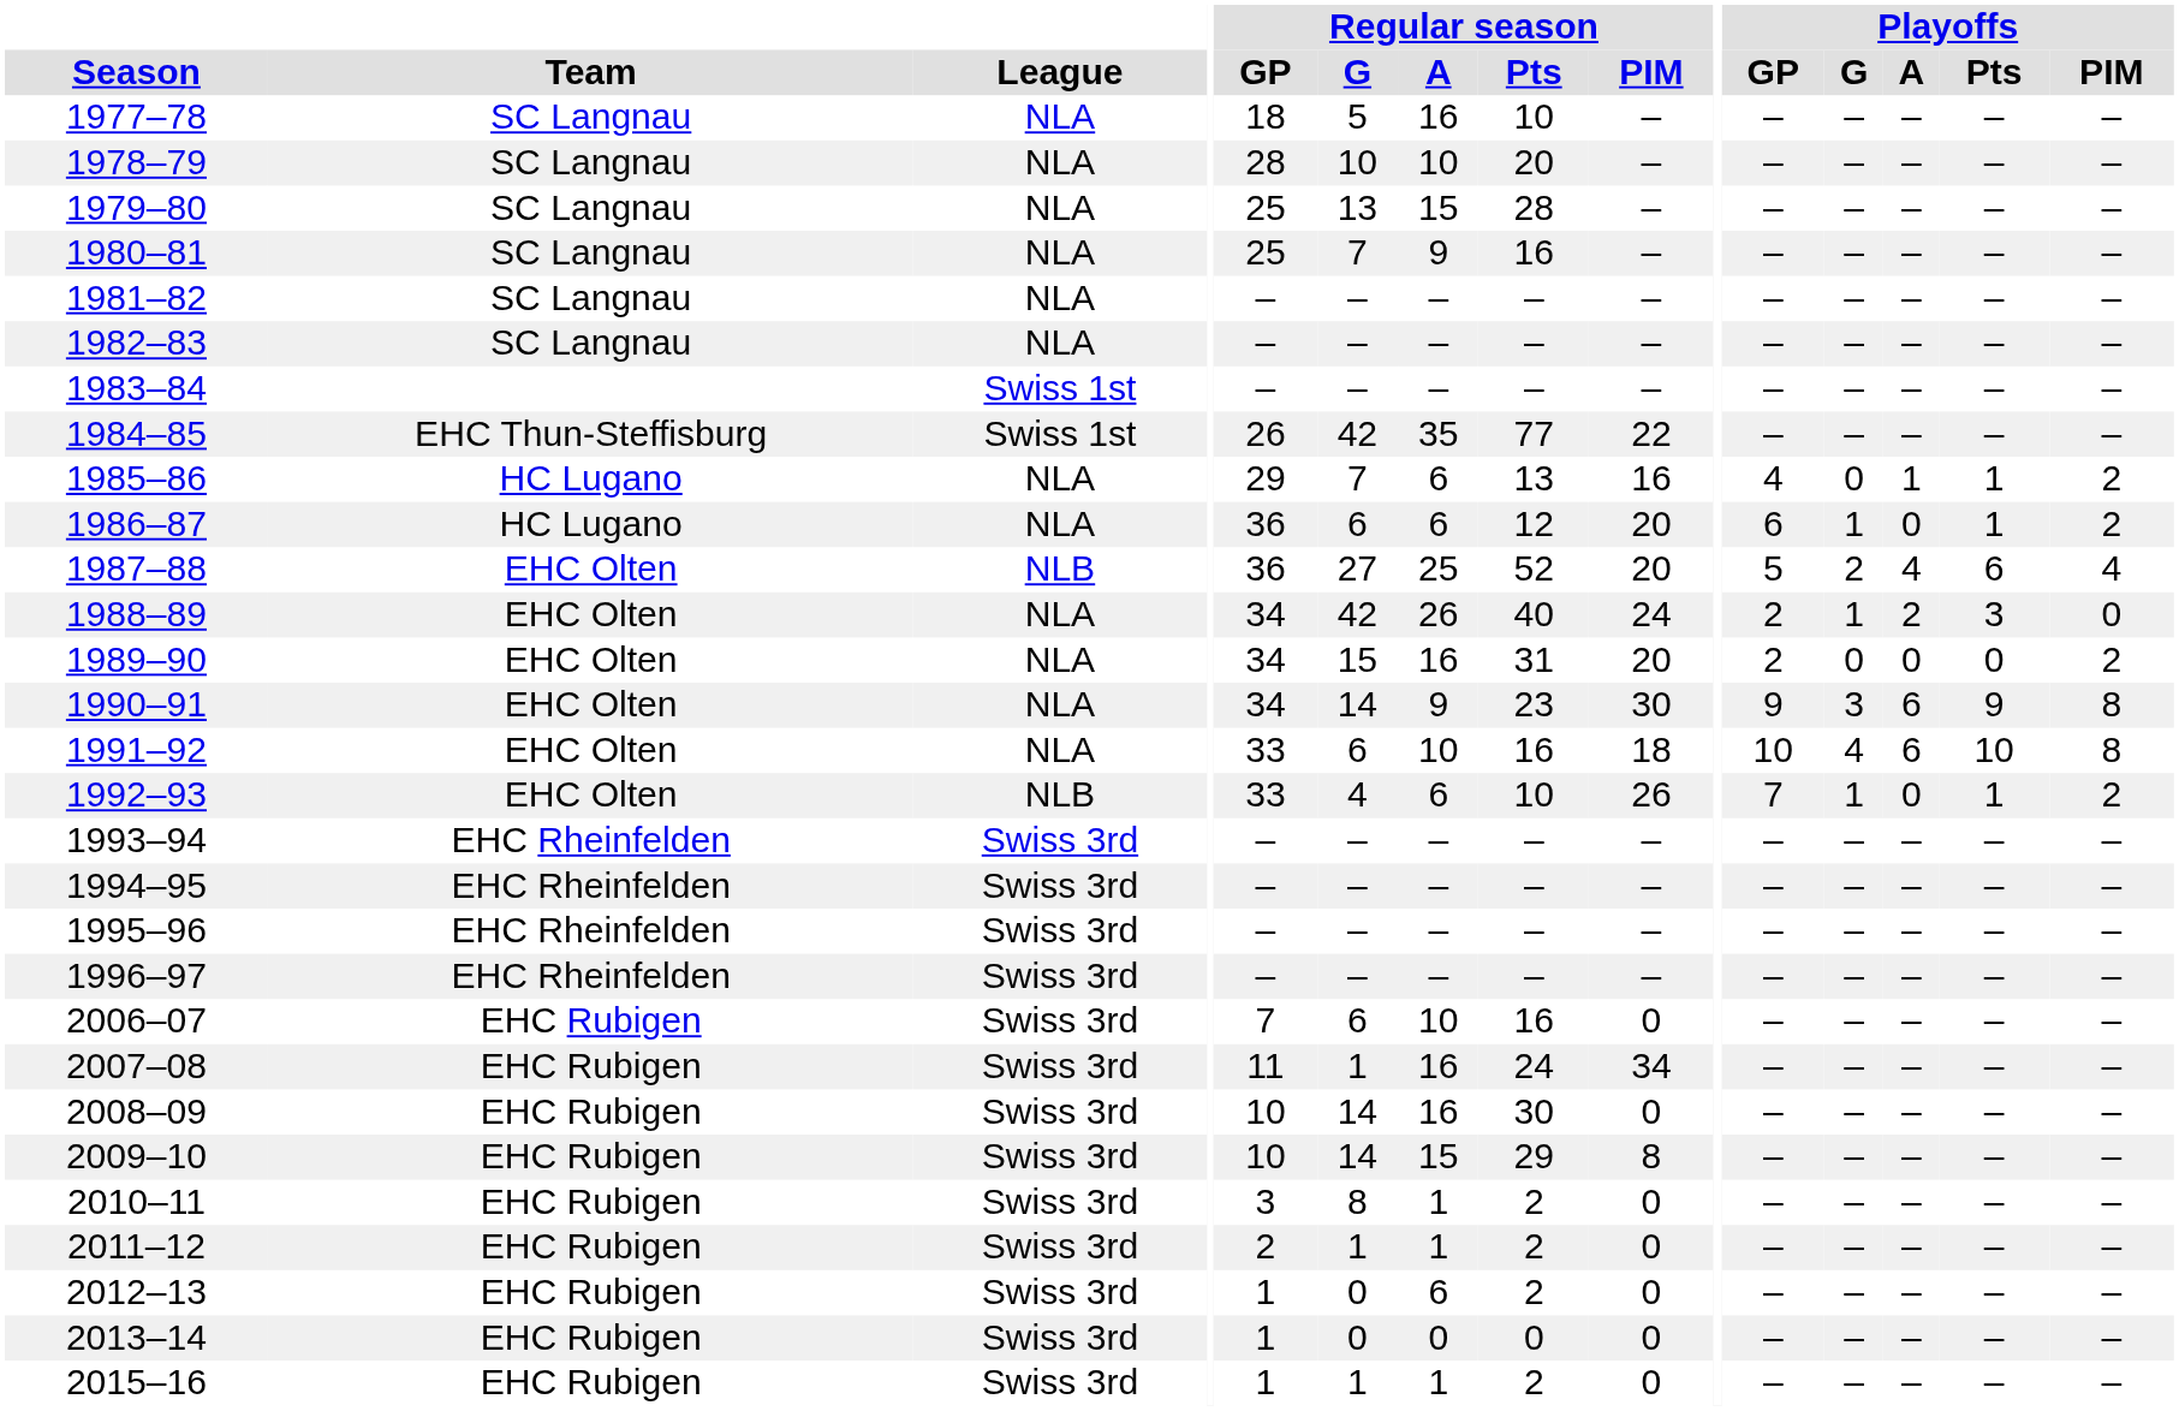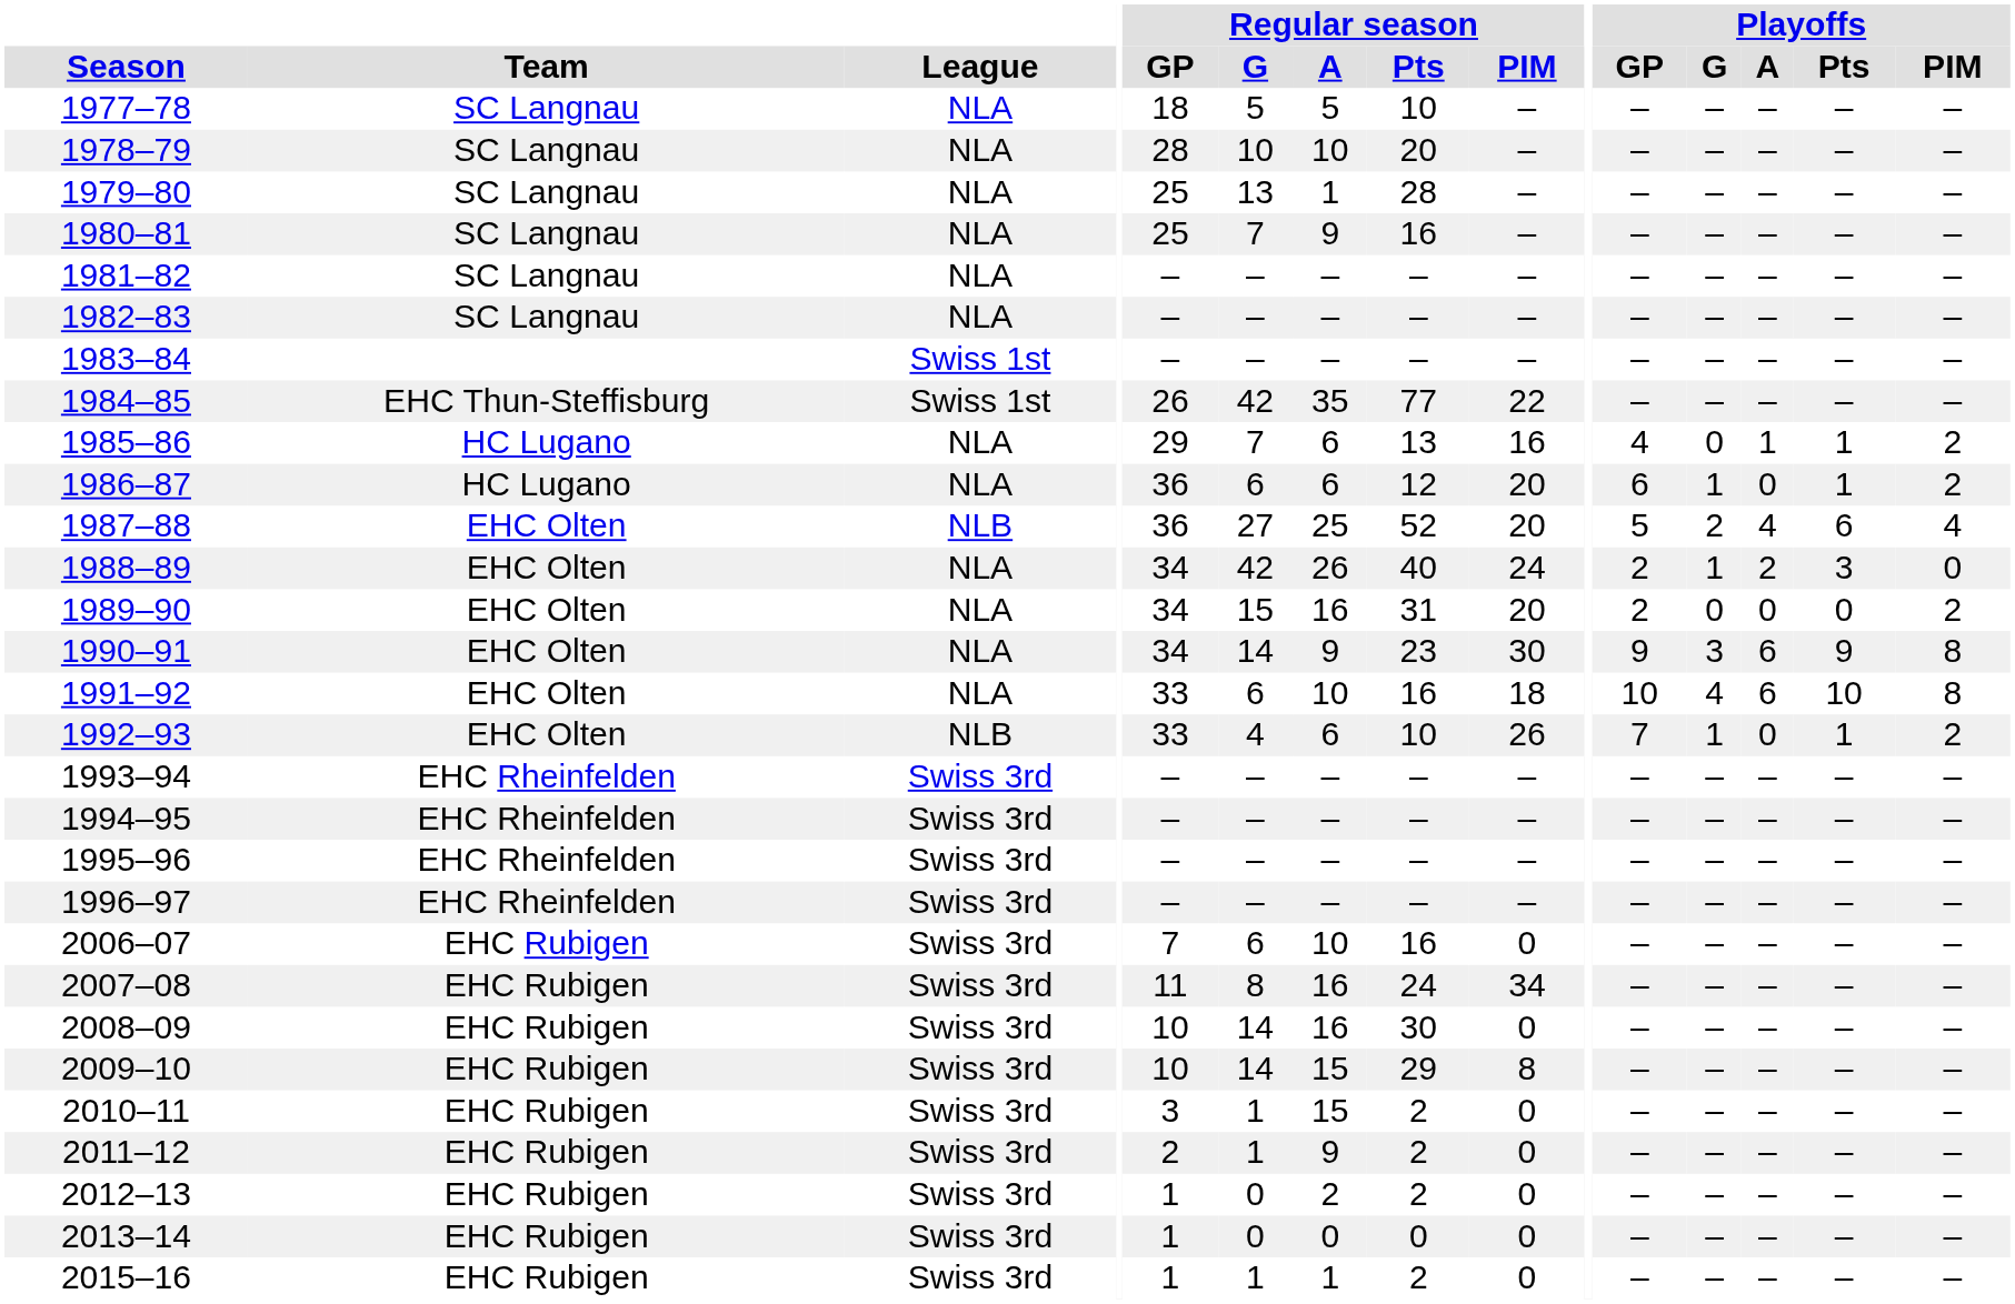1977–78 | Regular season / A: 16 -> 5
1979–80 | Regular season / A: 15 -> 1
2007–08 | Regular season / G: 1 -> 8
2010–11 | Regular season / G: 8 -> 1
2010–11 | Regular season / A: 1 -> 15
2011–12 | Regular season / A: 1 -> 9
2012–13 | Regular season / A: 6 -> 2
